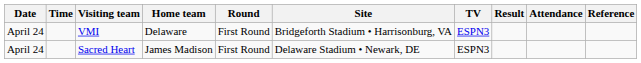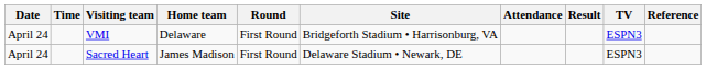columns swapped: TV <-> Attendance
